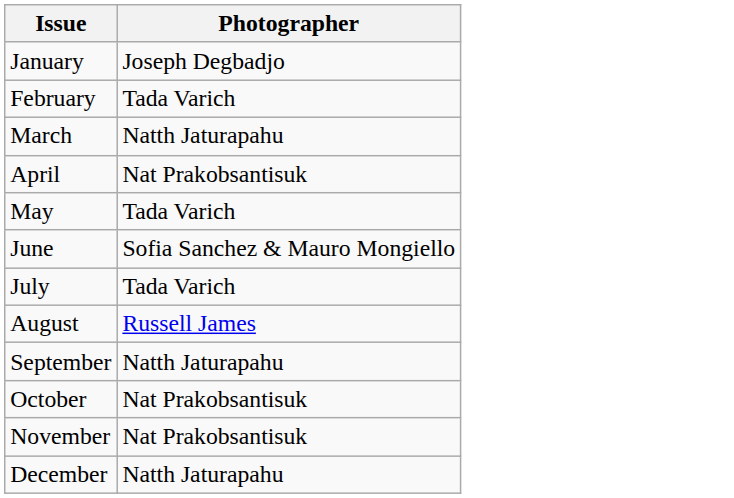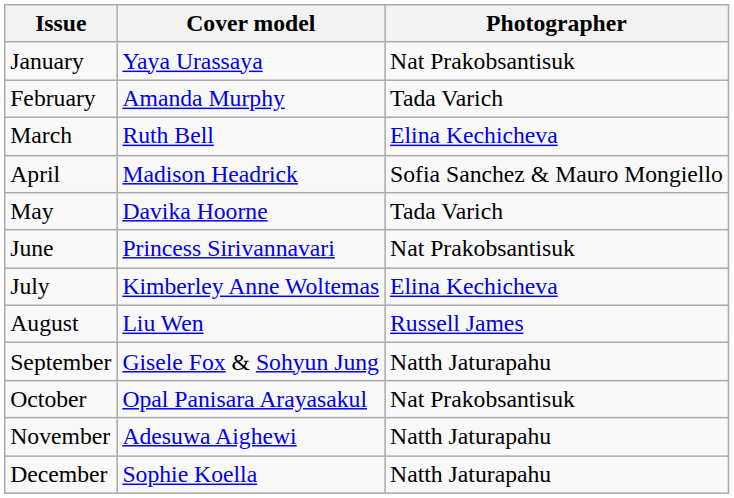+ column: Cover model | Yaya Urassaya | Amanda Murphy | Ruth Bell | Madison Headrick | Davika Hoorne | Princess Sirivannavari | Kimberley Anne Woltemas | Liu Wen | Gisele Fox & Sohyun Jung | Opal Panisara Arayasakul | Adesuwa Aighewi | Sophie Koella
January | Photographer: Joseph Degbadjo -> Nat Prakobsantisuk
March | Photographer: Natth Jaturapahu -> Elina Kechicheva
April | Photographer: Nat Prakobsantisuk -> Sofia Sanchez & Mauro Mongiello
June | Photographer: Sofia Sanchez & Mauro Mongiello -> Nat Prakobsantisuk
July | Photographer: Tada Varich -> Elina Kechicheva
November | Photographer: Nat Prakobsantisuk -> Natth Jaturapahu
